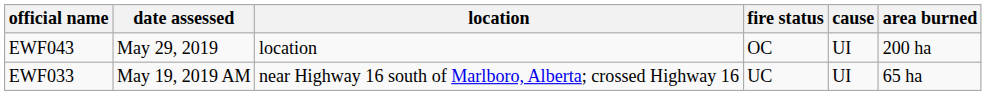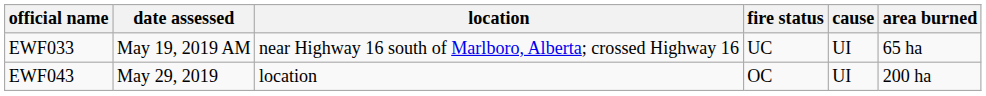rows swapped: EWF033 <-> EWF043
